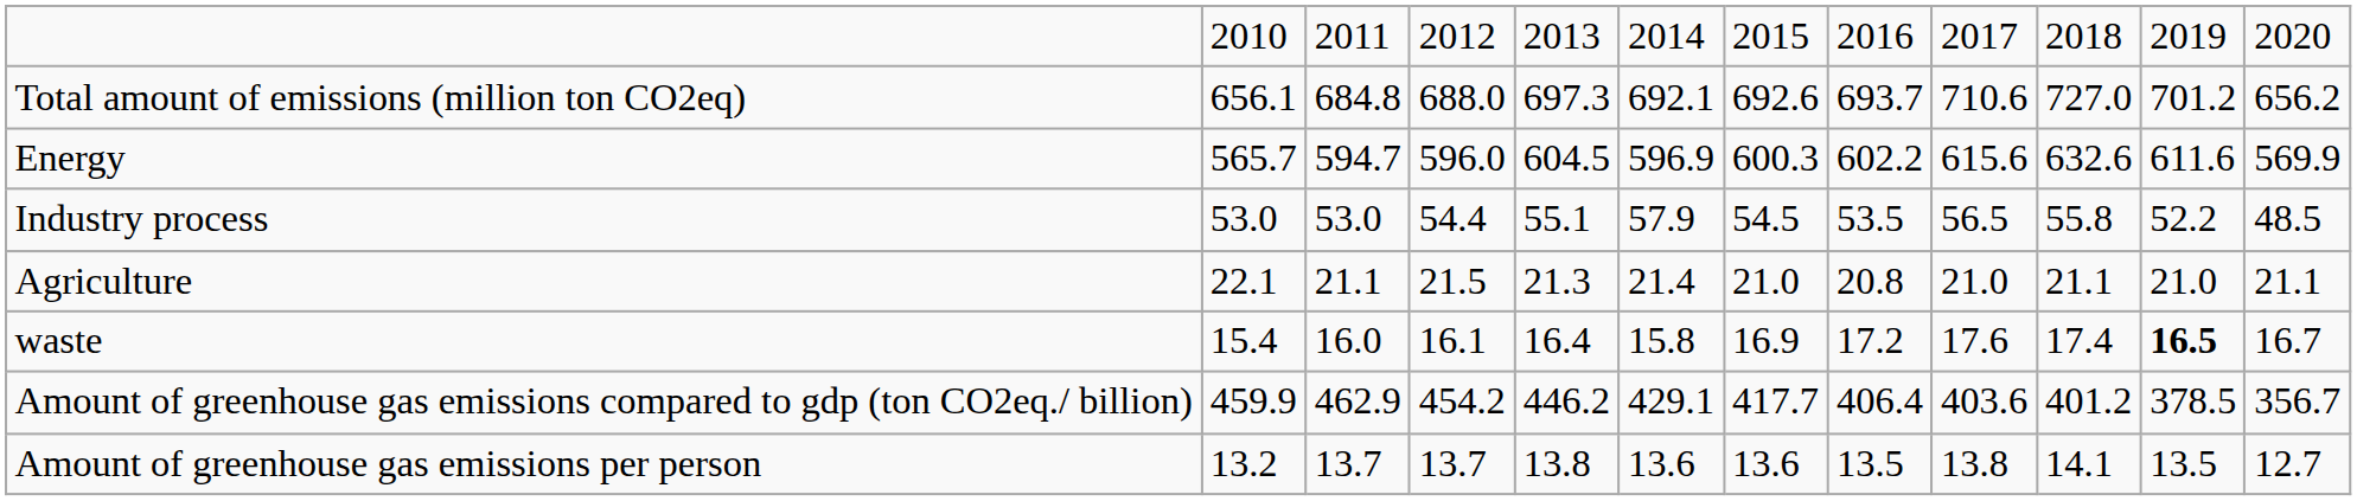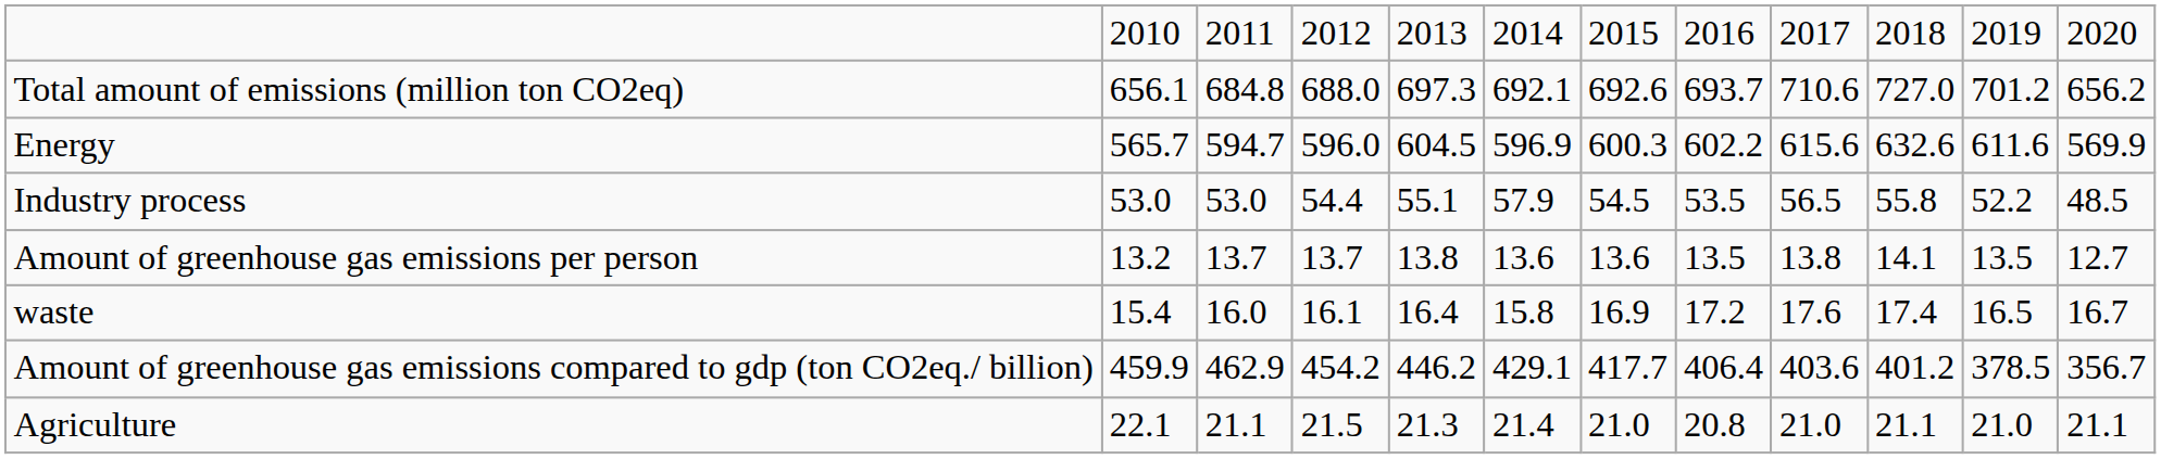rows swapped: Agriculture <-> Amount of greenhouse gas emissions per person
waste | column 11: bold -> normal
